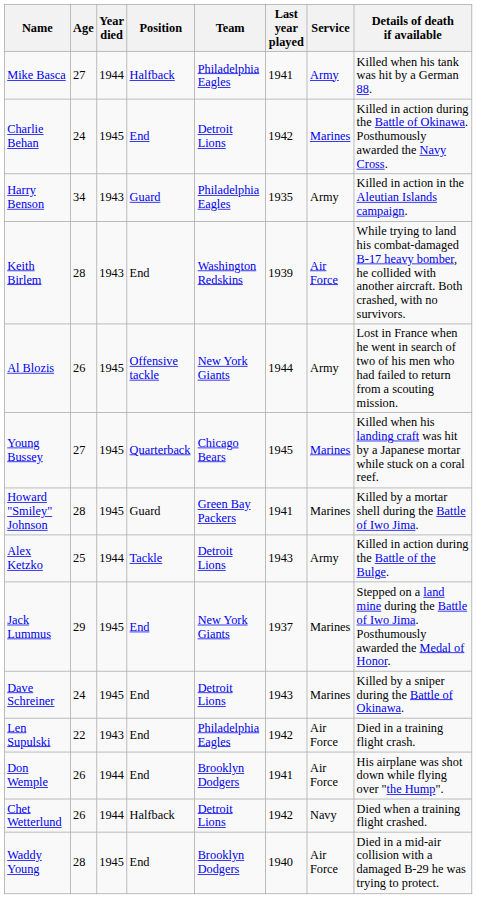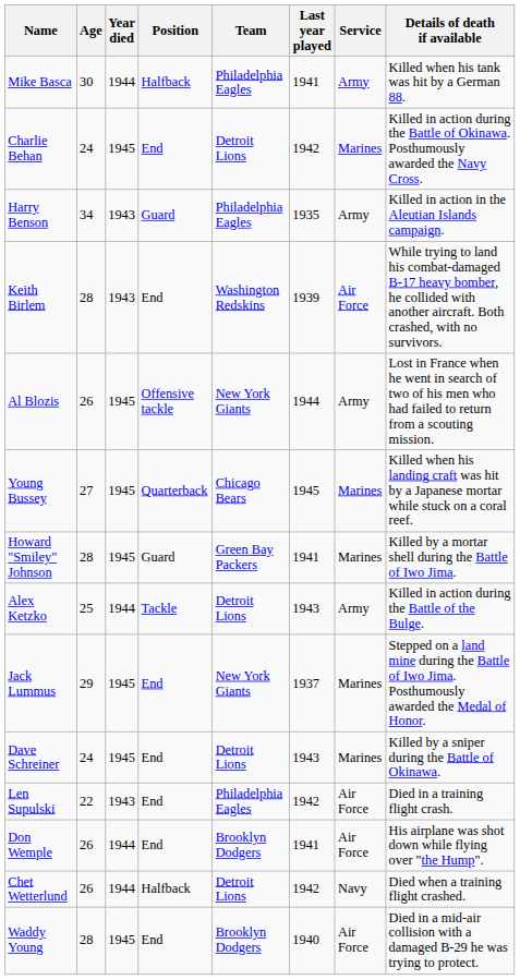Mike Basca | Age: 27 -> 30
